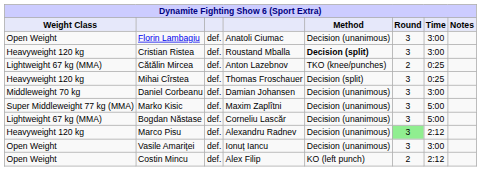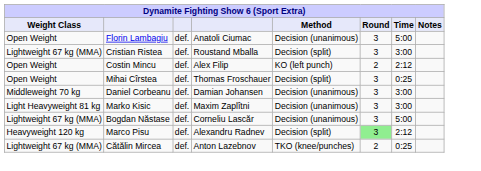Florin Lambagiu | Time: 3:00 -> 5:00
Cristian Ristea | Weight Class: Heavyweight 120 kg -> Lightweight 67 kg (MMA)
Cristian Ristea | Method: bold -> normal
rows swapped: Costin Mincu <-> Cătălin Mircea
Mihai Cîrstea | Weight Class: Heavyweight 120 kg -> Open Weight
Marko Kisic | Weight Class: Super Middleweight 77 kg (MMA) -> Light Heavyweight 81 kg
Marko Kisic | Time: 5:00 -> 3:00
Marco Pisu | Method: Decision (unanimous) -> Decision (split)
- row: Open Weight | Vasile Amariței | def. | Ionuț Iancu | Decision (unanimous) | 3 | 3:00
